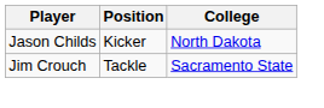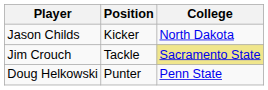Jim Crouch | College: no background -> khaki background
+ row: Doug Helkowski | Punter | Penn State
